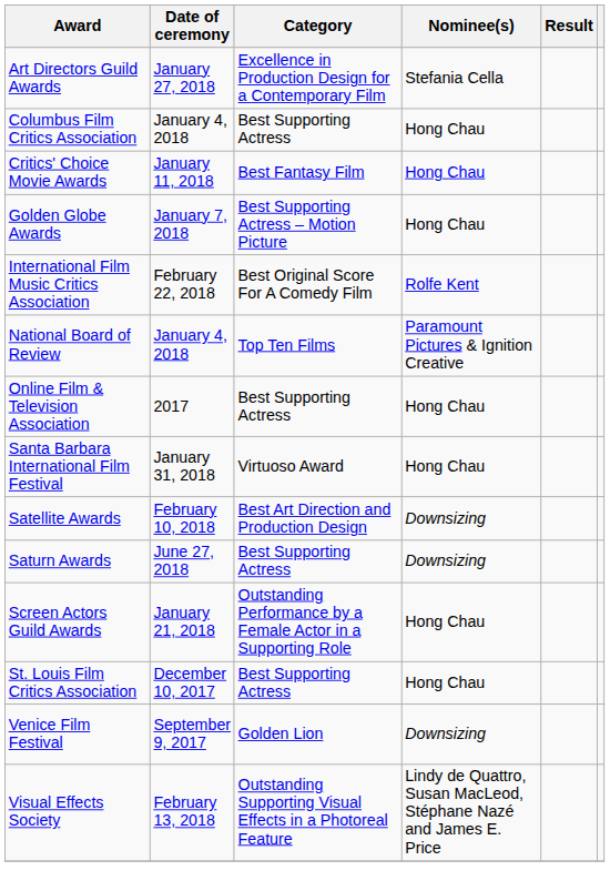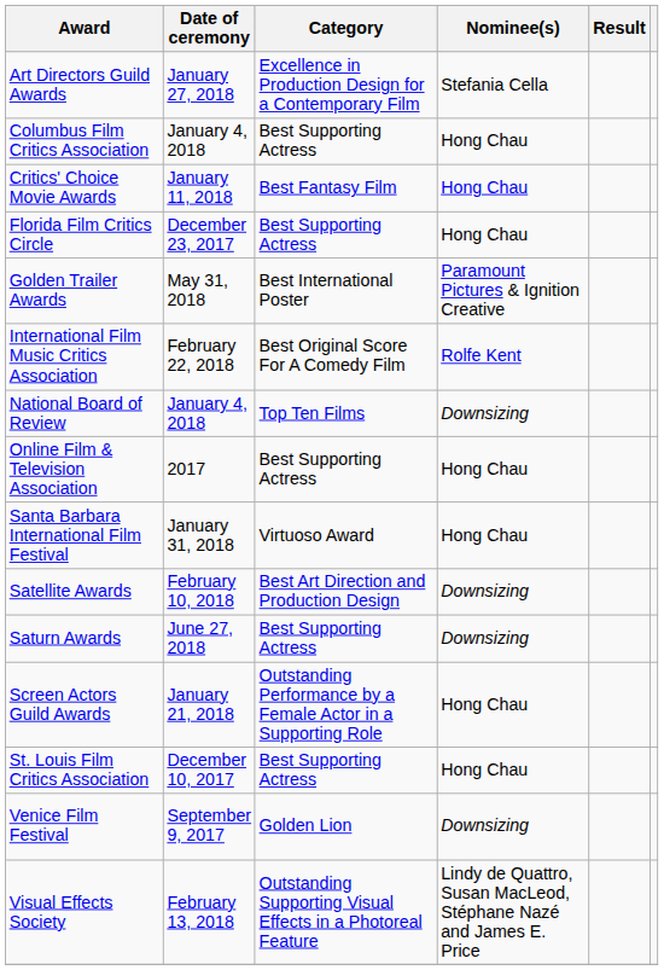+ row: Florida Film Critics Circle | December 23, 2017 | Best Supporting Actress | Hong Chau
- row: Golden Globe Awards | January 7, 2018 | Best Supporting Actress – Motion Picture | Hong Chau
+ row: Golden Trailer Awards | May 31, 2018 | Best International Poster | Paramount Pictures & Ignition Creative
National Board of Review | Nominee(s): Paramount Pictures & Ignition Creative -> Downsizing
